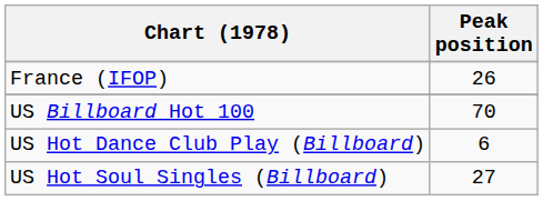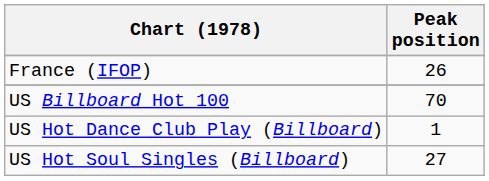US Hot Dance Club Play (Billboard) | Peak position: 6 -> 1
